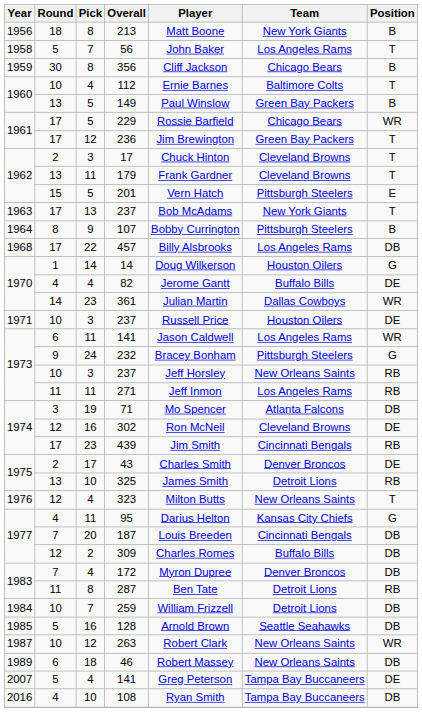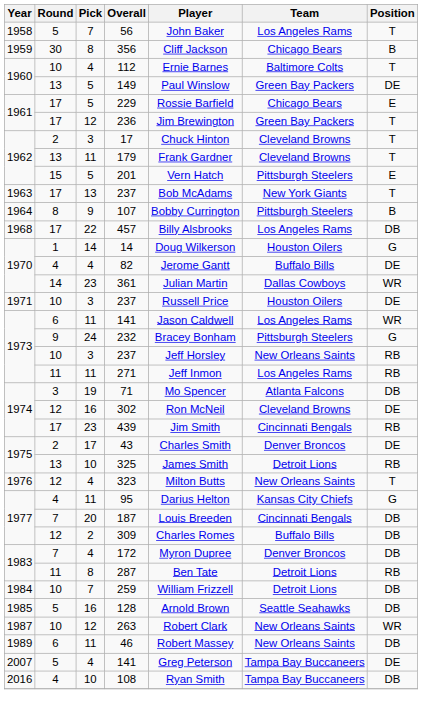- row: 1956 | 18 | 8 | 213 | Matt Boone | New York Giants | B
149 | Position: B -> DE
229 | Position: WR -> E
46 | Pick: 18 -> 11
